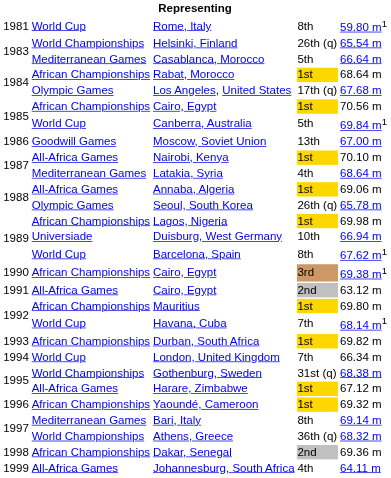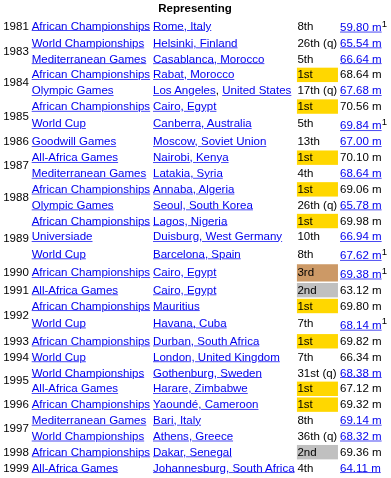Rome, Italy | column 2: World Cup -> African Championships
Annaba, Algeria | column 2: All-Africa Games -> African Championships
